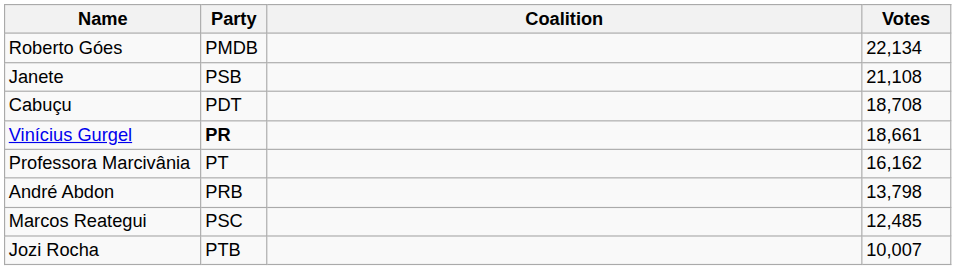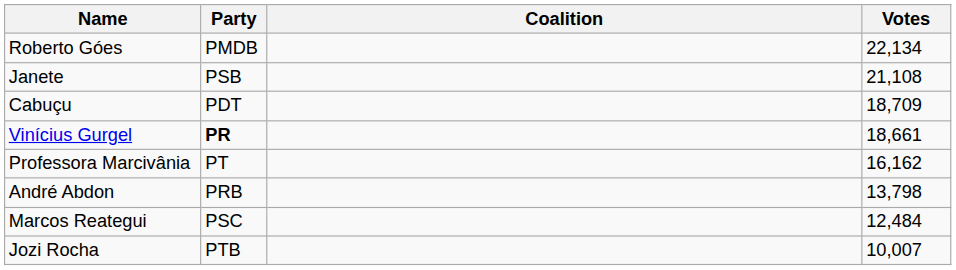Cabuçu | Votes: 18,708 -> 18,709
Marcos Reategui | Votes: 12,485 -> 12,484
